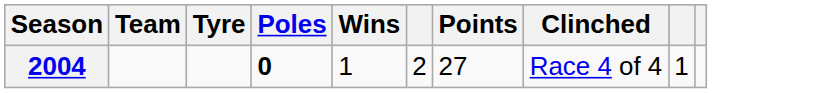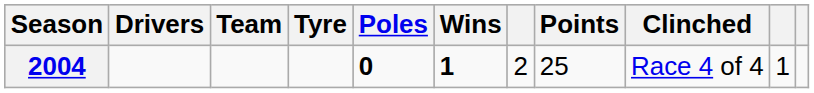+ column: Drivers
2004 | Wins: normal -> bold
2004 | Points: 27 -> 25
